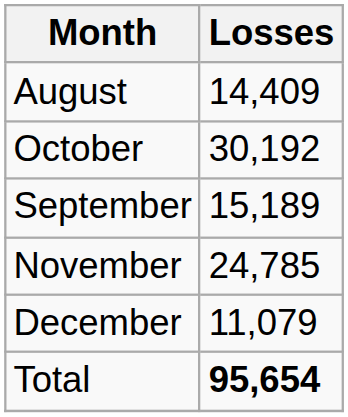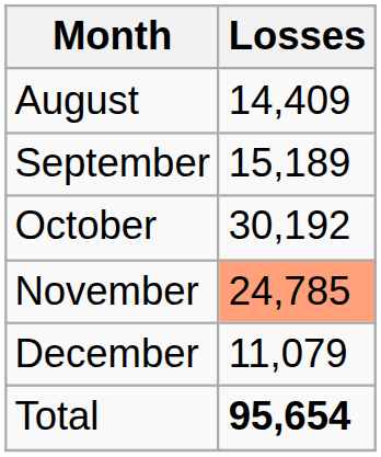rows swapped: September <-> October
November | Losses: no background -> lightsalmon background
